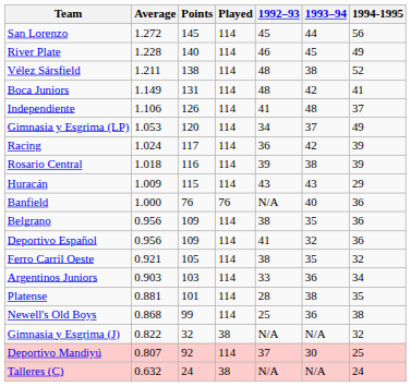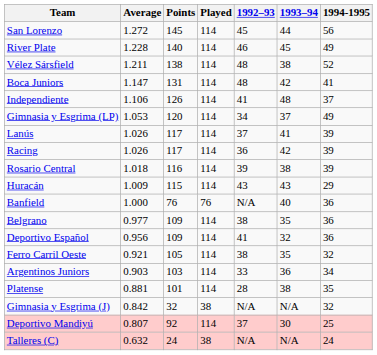Boca Juniors | Average: 1.149 -> 1.147
+ row: Lanús | 1.026 | 117 | 114 | 37 | 41 | 39
Racing | Average: 1.024 -> 1.026
Belgrano | Average: 0.956 -> 0.977
- row: Newell's Old Boys | 0.868 | 99 | 114 | 25 | 36 | 38
Gimnasia y Esgrima (J) | Average: 0.822 -> 0.842
